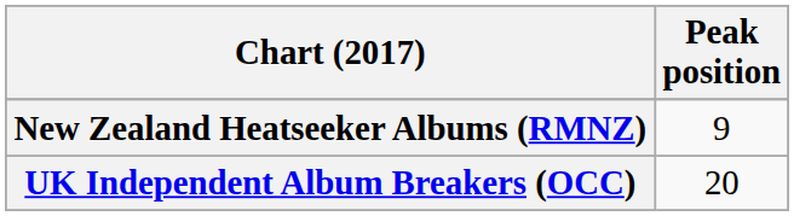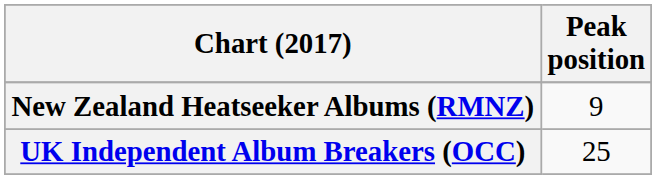UK Independent Album Breakers (OCC) | Peak position: 20 -> 25
